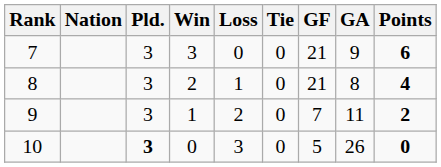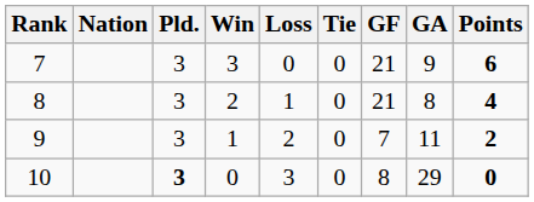10 | GF: 5 -> 8
10 | GA: 26 -> 29
